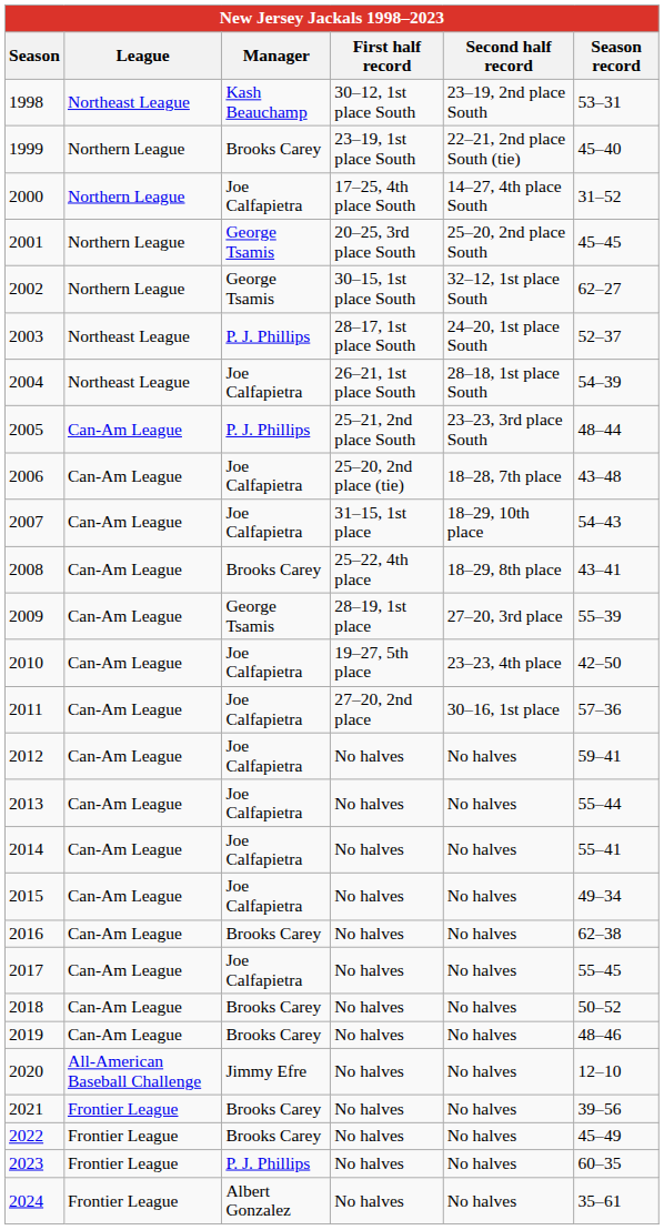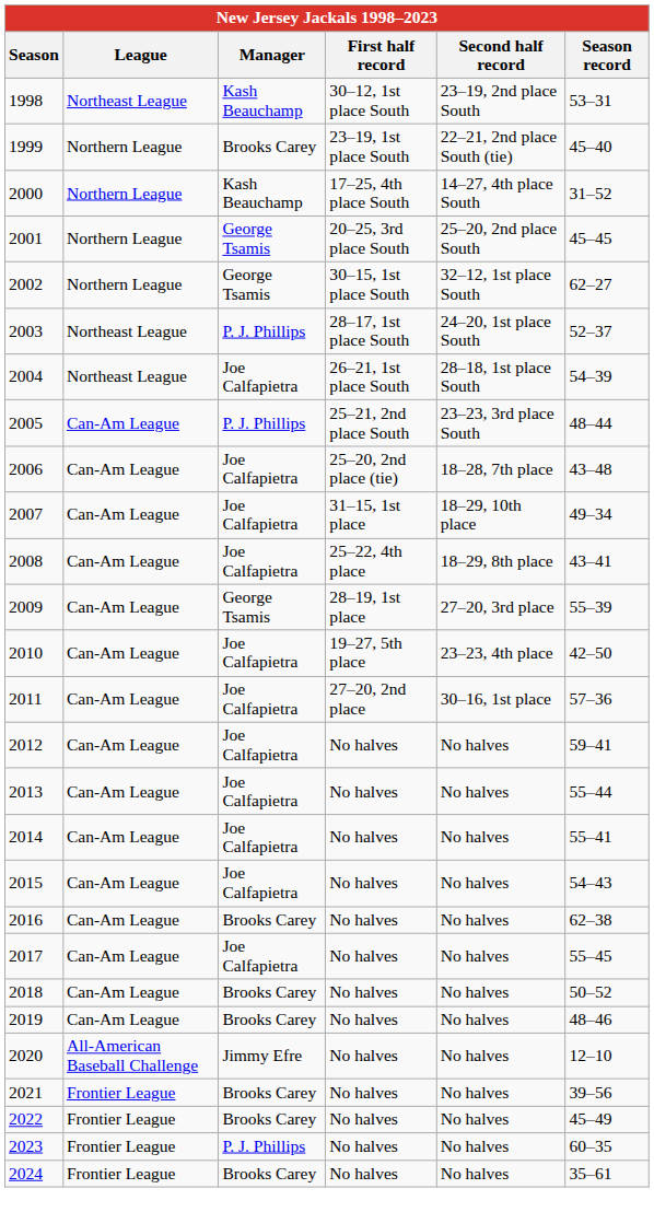2000 | Manager: Joe Calfapietra -> Kash Beauchamp
2007 | Season record: 54–43 -> 49–34
2008 | Manager: Brooks Carey -> Joe Calfapietra
2015 | Season record: 49–34 -> 54–43
2024 | Manager: Albert Gonzalez -> Brooks Carey
